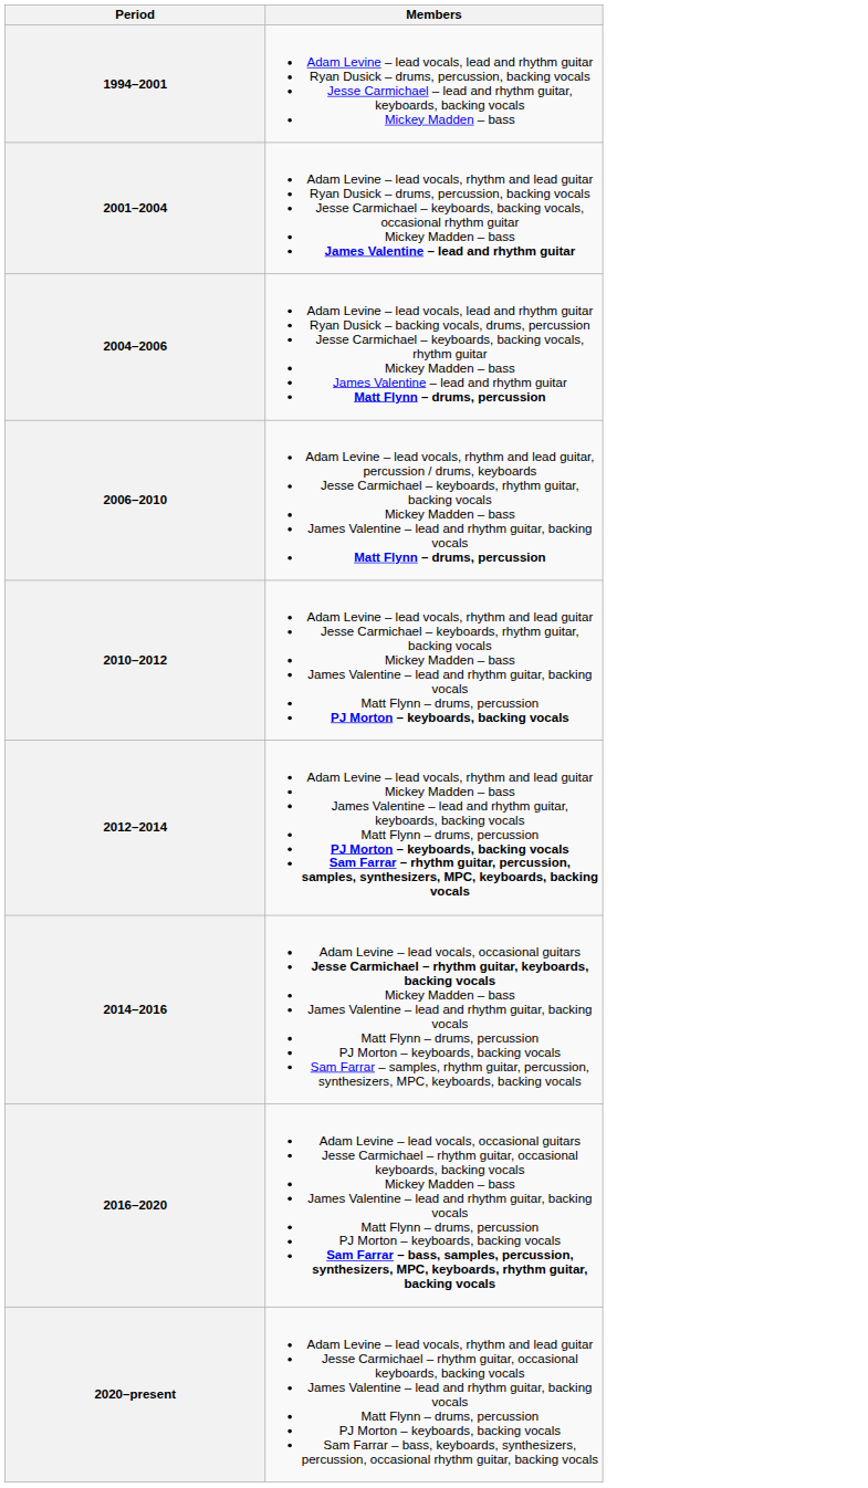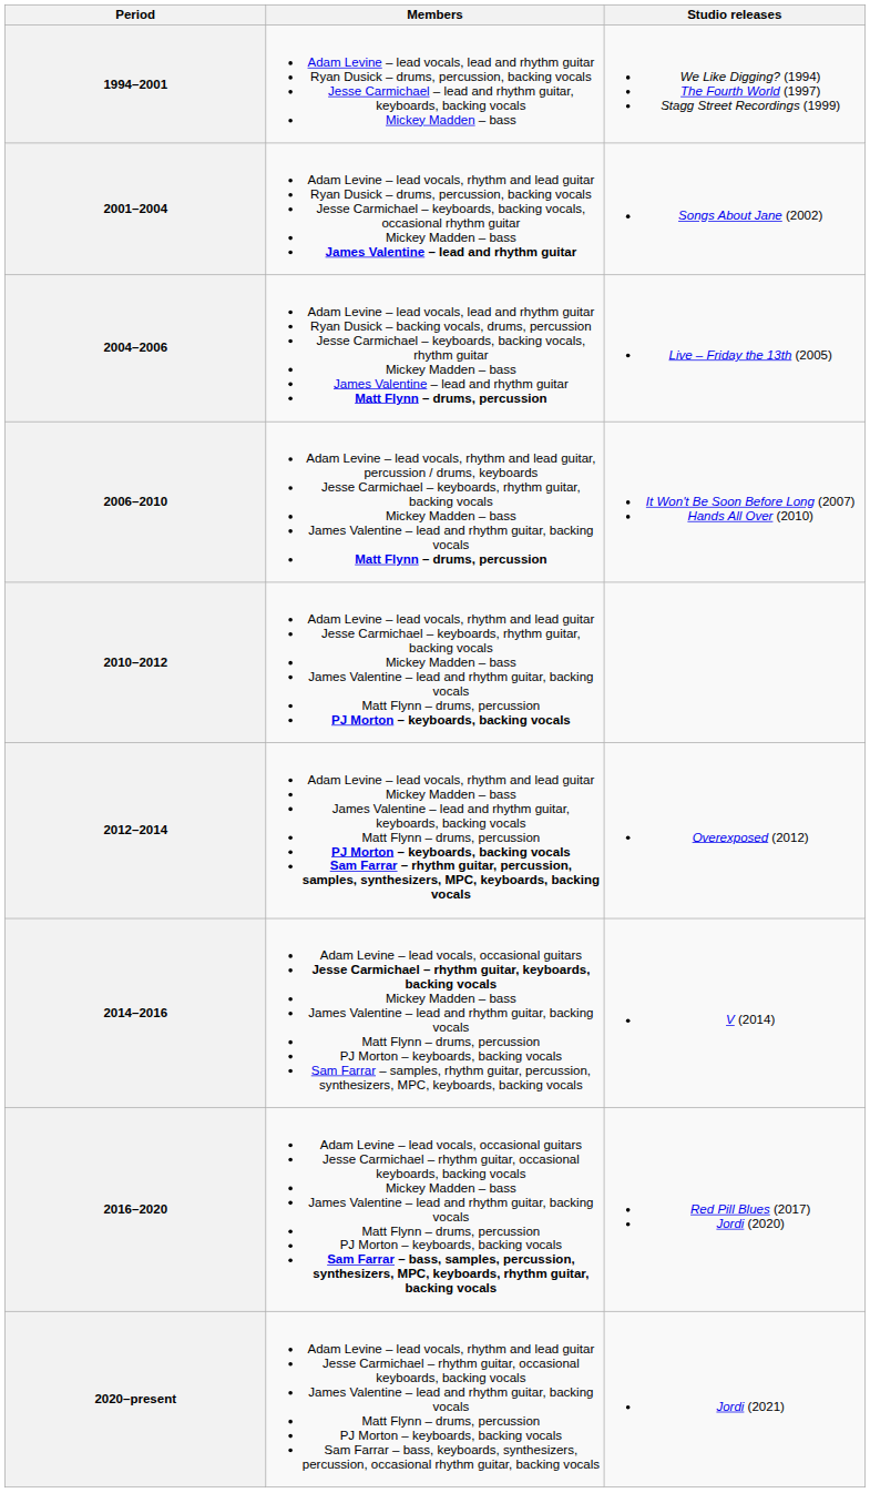+ column: Studio releases | We Like Digging? (1994) The Fourth World (1997) Stagg Street Recordings (1999) | Songs About Jane (2002) | Live – Friday the 13th (2005) | It Won't Be Soon Before Long (2007) Hands All Over (2010) | Overexposed (2012) | V (2014) | Red Pill Blues (2017) Jordi (2020) | Jordi (2021)
